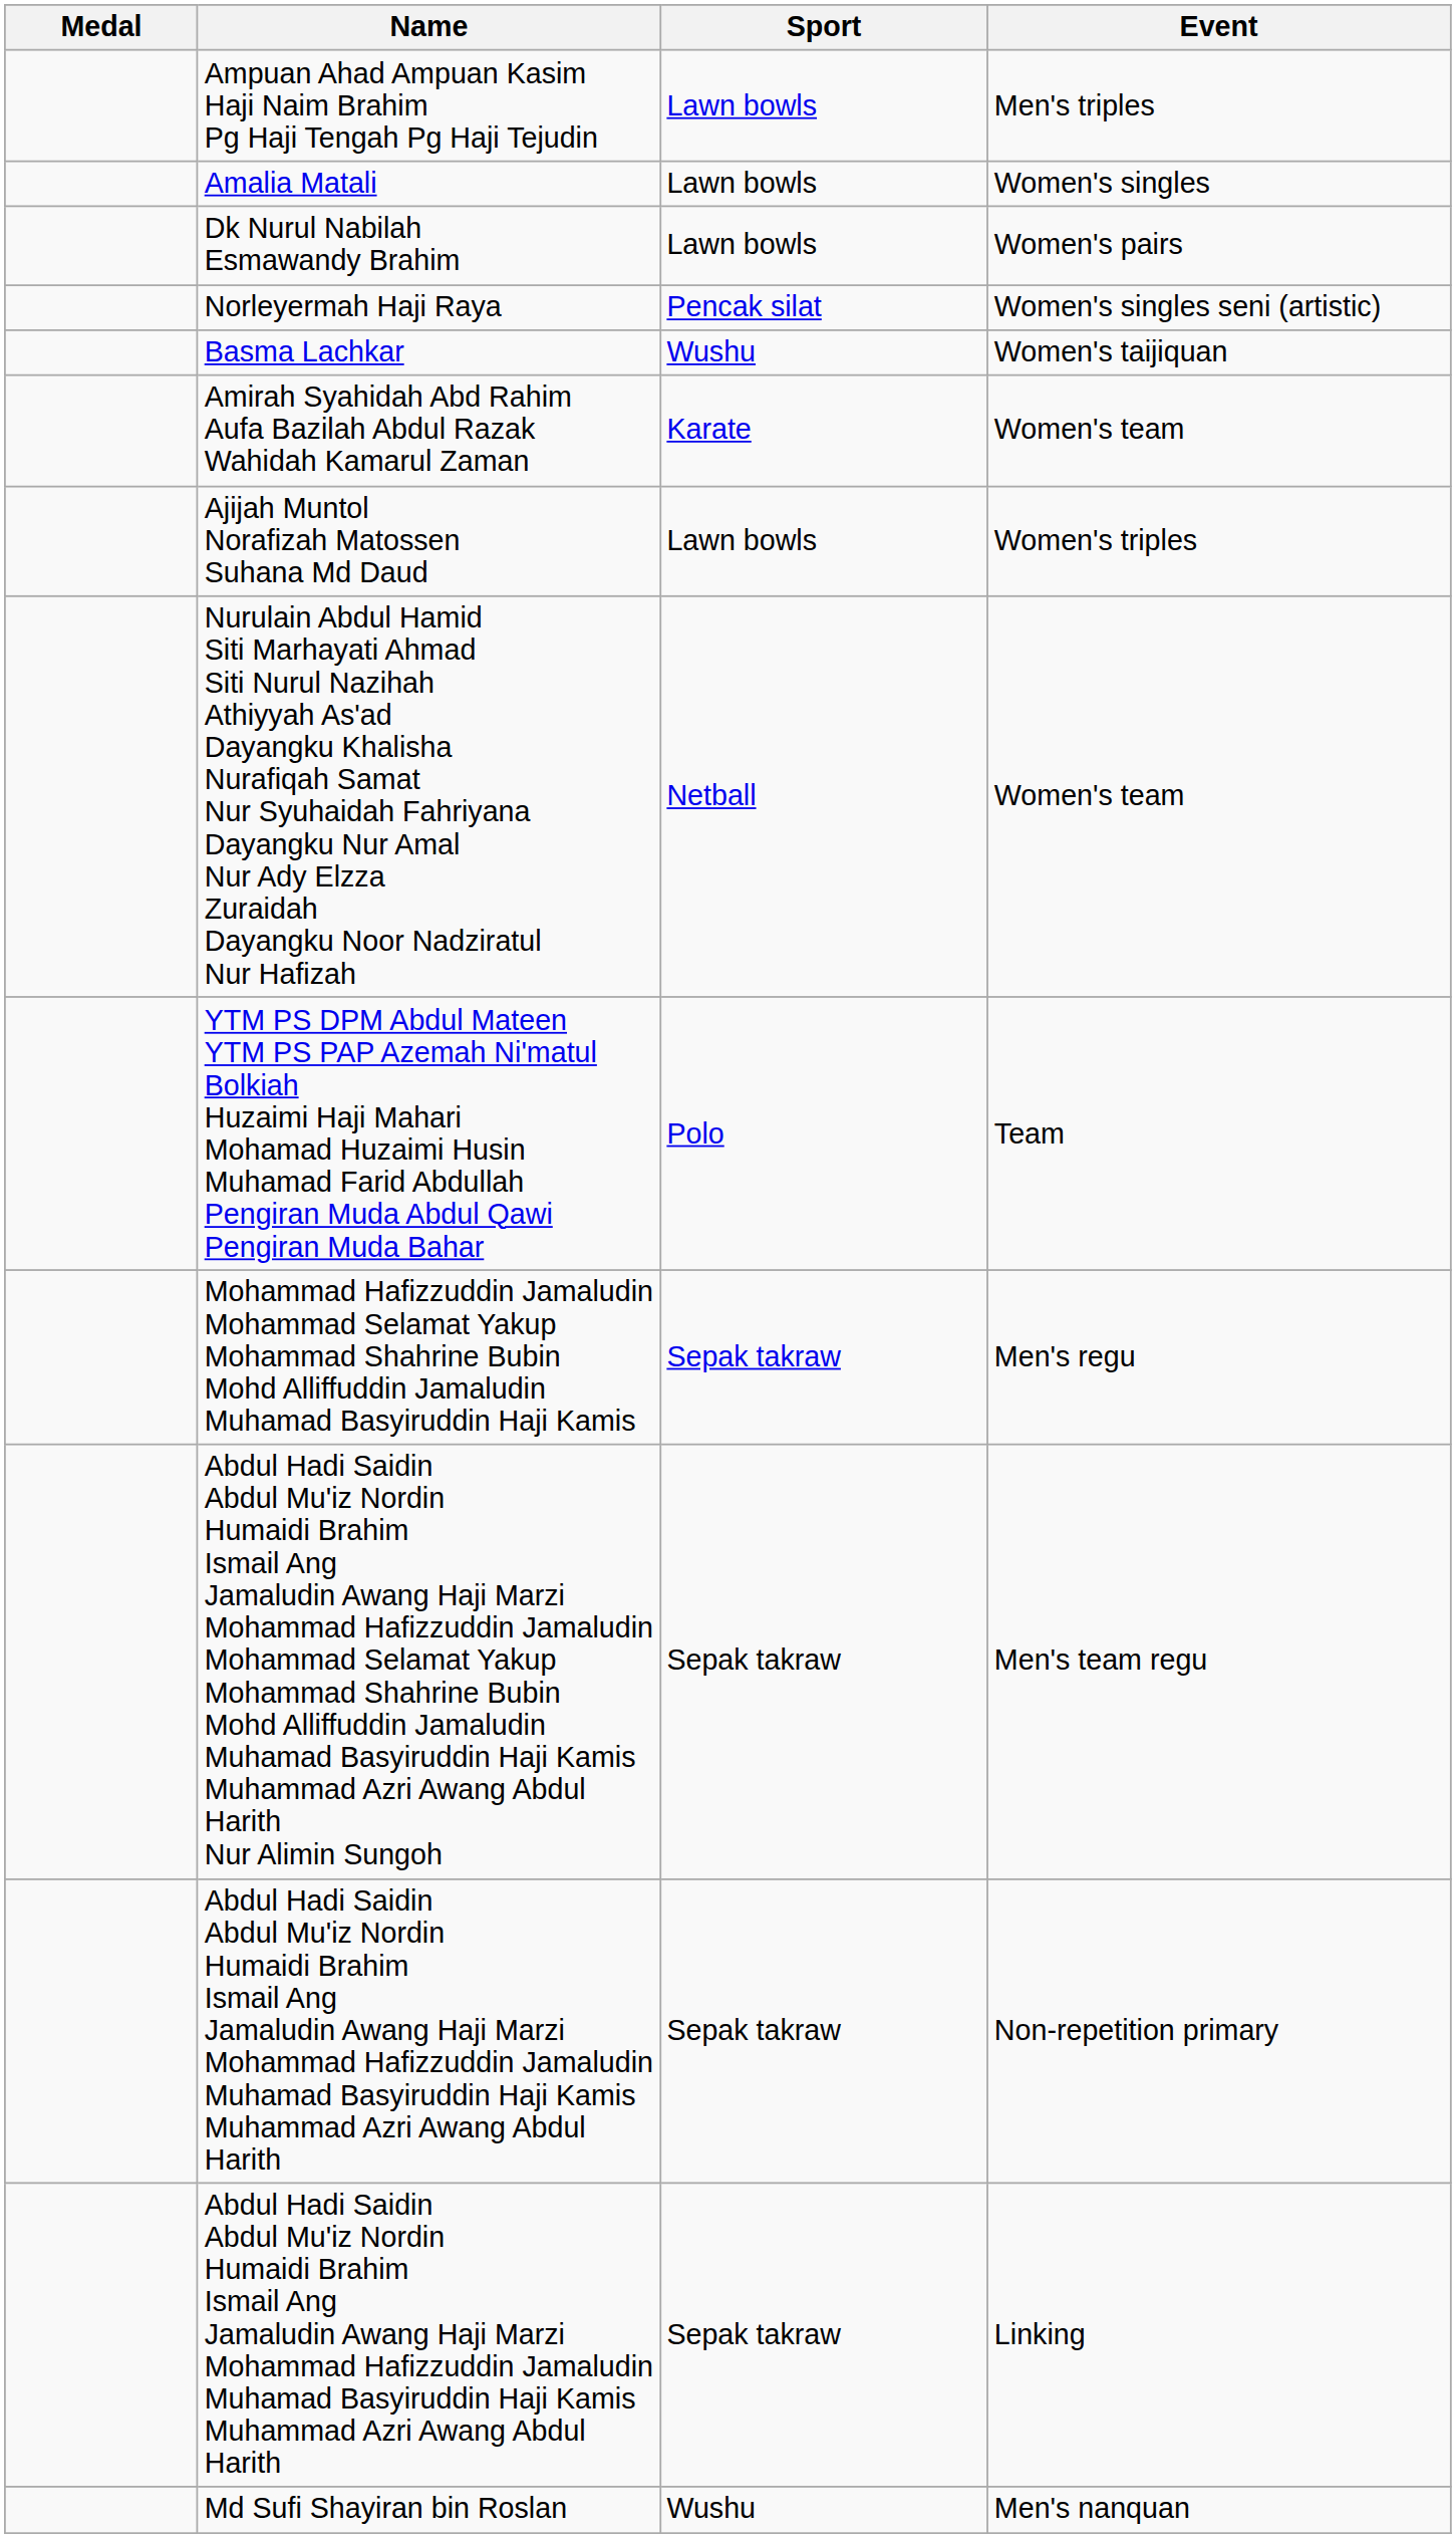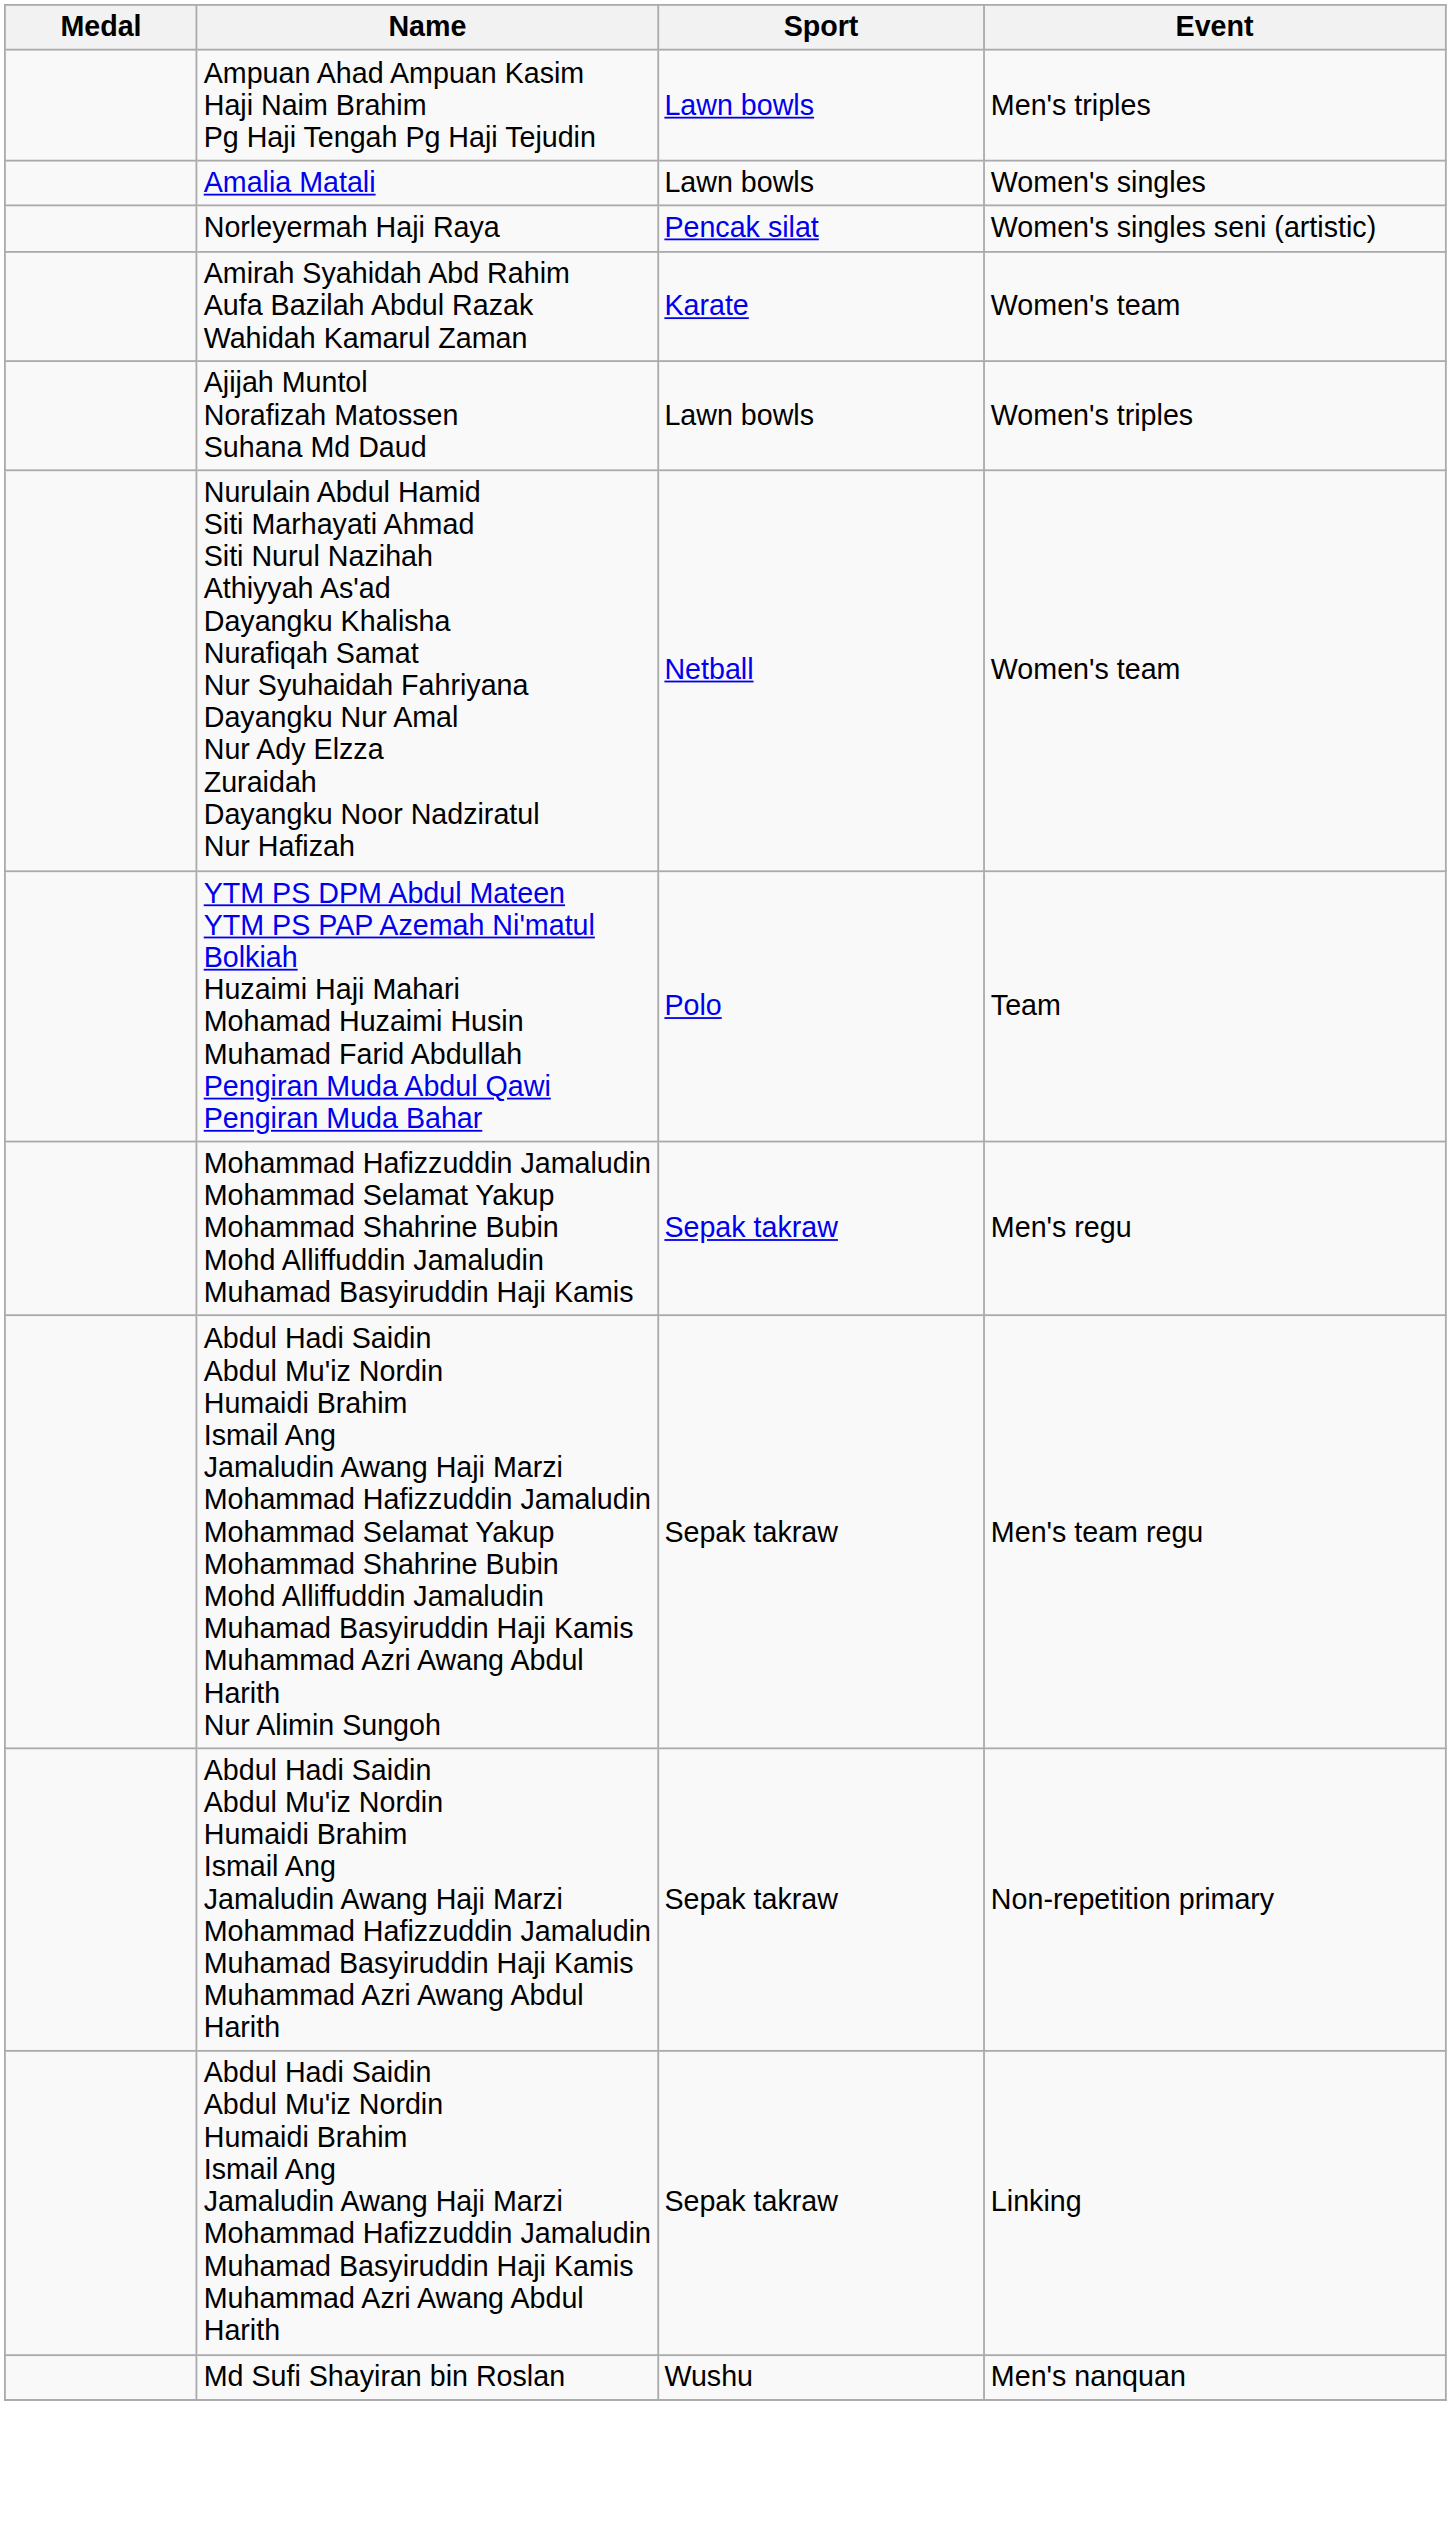- row: Dk Nurul Nabilah Esmawandy Brahim | Lawn bowls | Women's pairs
- row: Basma Lachkar | Wushu | Women's taijiquan
